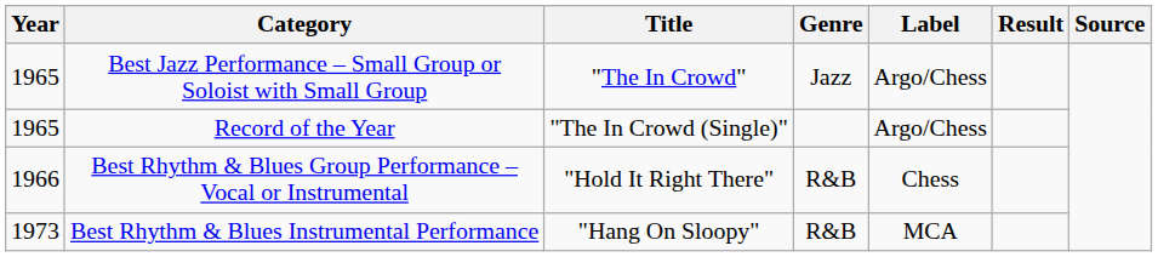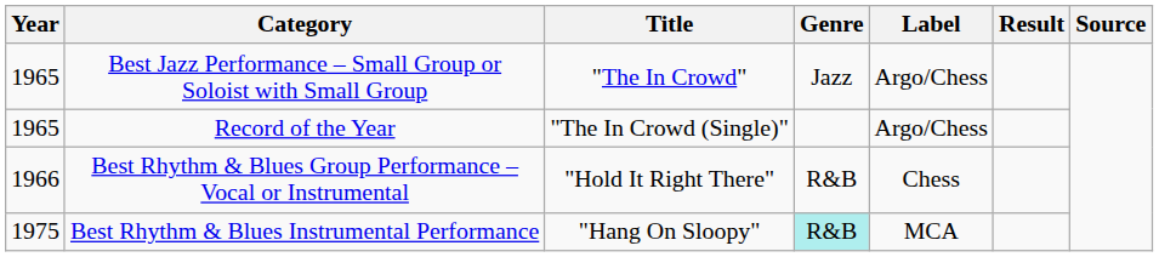Best Rhythm & Blues Instrumental Performance | Year: 1973 -> 1975
Best Rhythm & Blues Instrumental Performance | Genre: no background -> paleturquoise background
